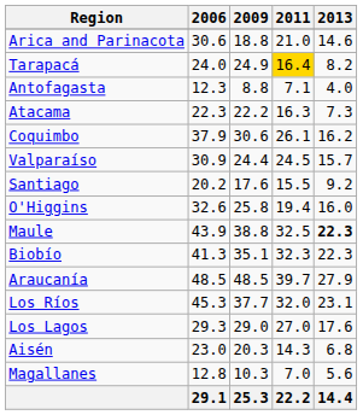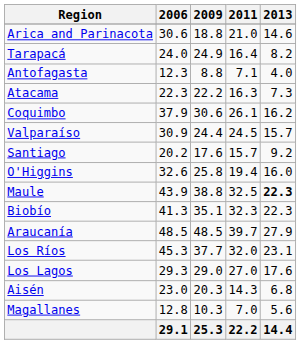Tarapacá | 2011: gold background -> no background
Santiago | 2011: 15.5 -> 15.7
